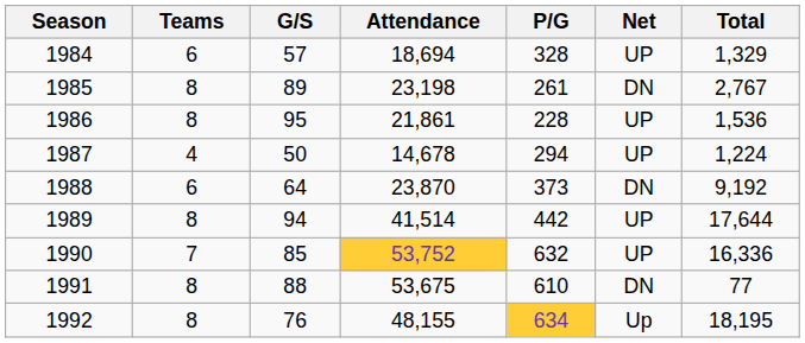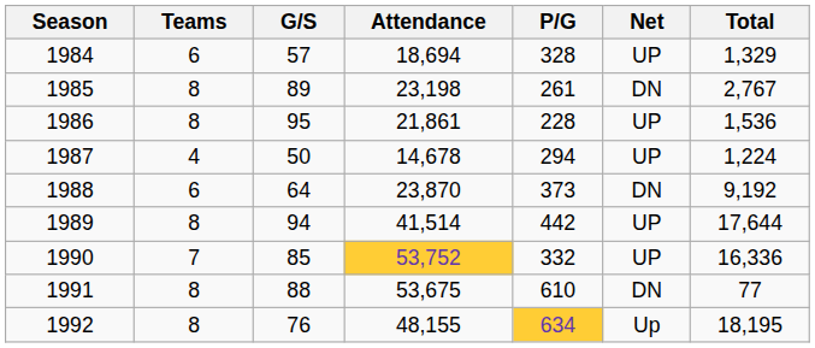1990 | P/G: 632 -> 332
